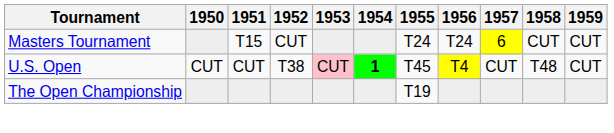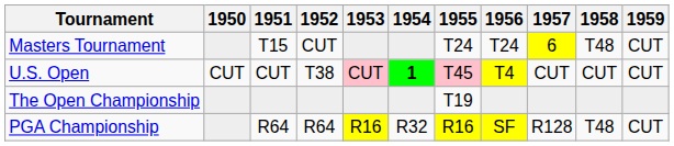Masters Tournament | 1958: CUT -> T48
U.S. Open | 1955: no background -> pink background
U.S. Open | 1958: T48 -> CUT
+ row: PGA Championship | R64 | R64 | R16 | R32 | R16 | SF | R128 | T48 | CUT
